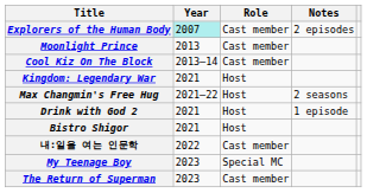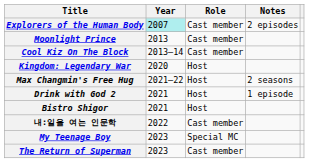Kingdom: Legendary War | Year: 2021 -> 2020
